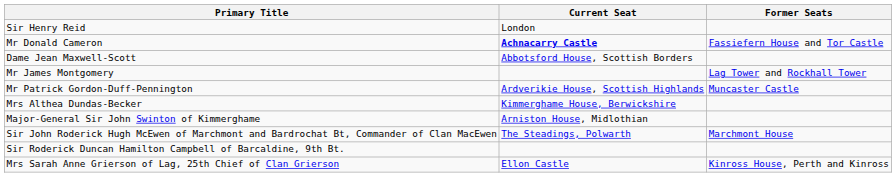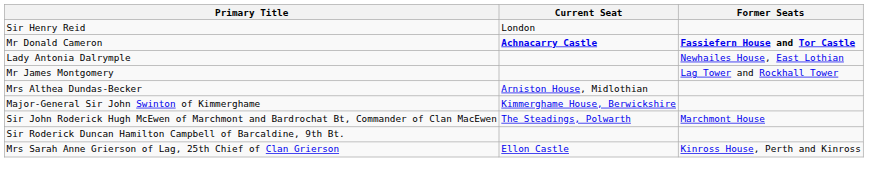Mr Donald Cameron | Former Seats: normal -> bold
+ row: Lady Antonia Dalrymple | Newhailes House, East Lothian
- row: Dame Jean Maxwell-Scott | Abbotsford House, Scottish Borders
- row: Mr Patrick Gordon-Duff-Pennington | Ardverikie House, Scottish Highlands | Muncaster Castle
Mrs Althea Dundas-Becker | Current Seat: Kimmerghame House, Berwickshire -> Arniston House, Midlothian
Major-General Sir John Swinton of Kimmerghame | Current Seat: Arniston House, Midlothian -> Kimmerghame House, Berwickshire
